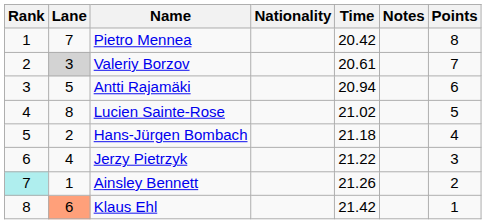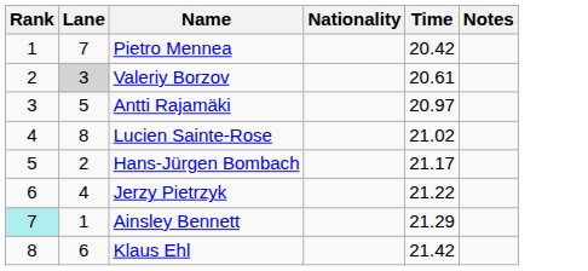- column: Points | 8 | 7 | 6 | 5 | 4 | 3 | 2 | 1
Antti Rajamäki | Time: 20.94 -> 20.97
Hans-Jürgen Bombach | Time: 21.18 -> 21.17
Ainsley Bennett | Time: 21.26 -> 21.29
Klaus Ehl | Lane: lightsalmon background -> no background
